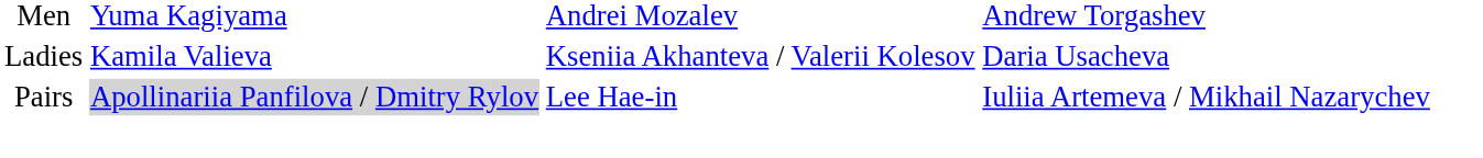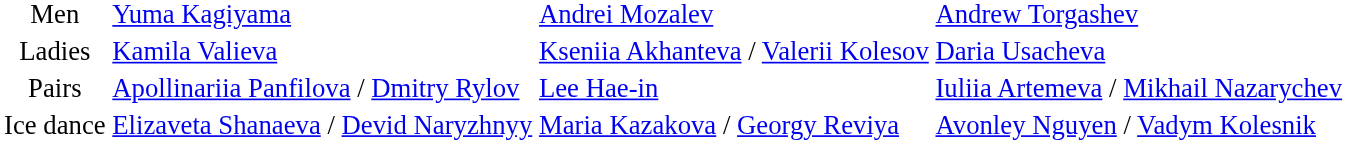Pairs | column 2: lightgrey background -> no background
+ row: Ice dance | Elizaveta Shanaeva / Devid Naryzhnyy | Maria Kazakova / Georgy Reviya | Avonley Nguyen / Vadym Kolesnik
